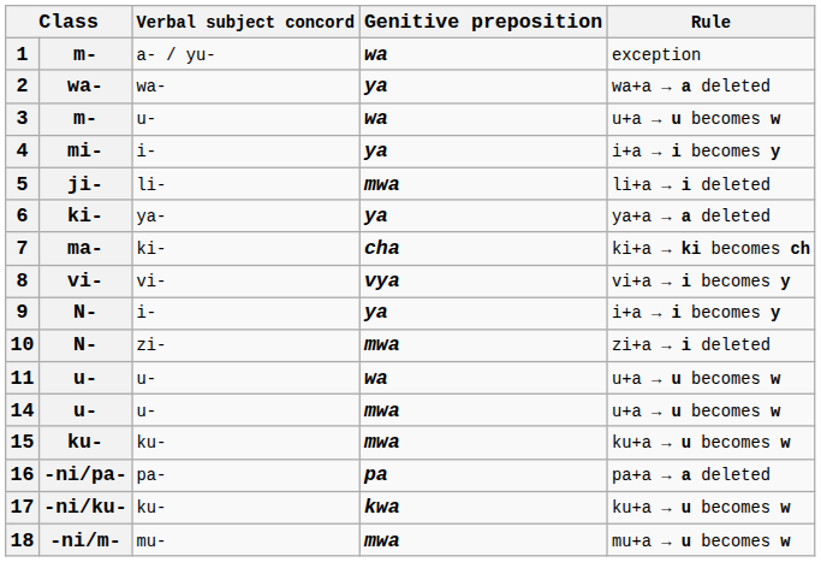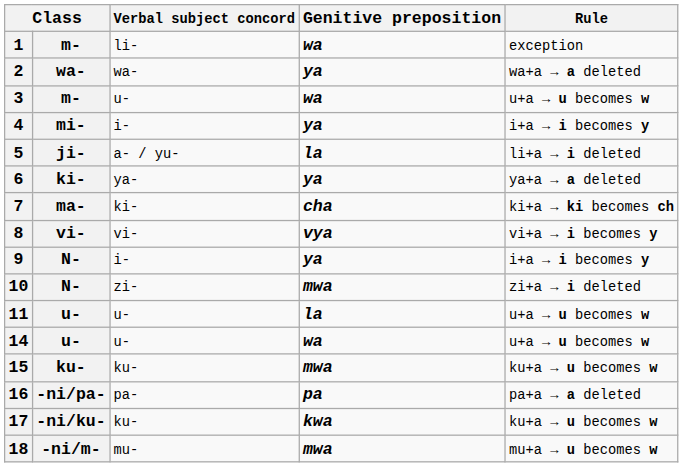1 | Verbal subject concord: a- / yu- -> li-
5 | Verbal subject concord: li- -> a- / yu-
5 | Genitive preposition: mwa -> la
11 | Genitive preposition: wa -> la
14 | Genitive preposition: mwa -> wa
